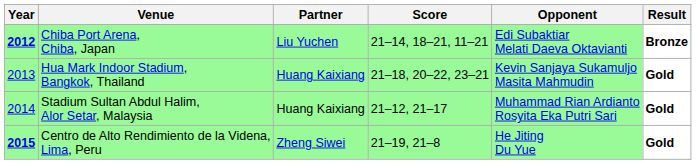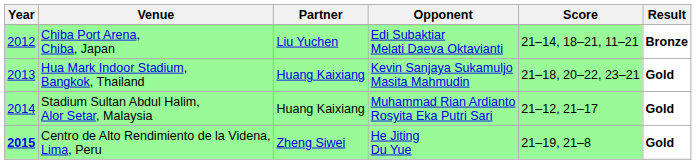columns swapped: Opponent <-> Score
Chiba Port Arena, Chiba, Japan | Year: bold -> normal
